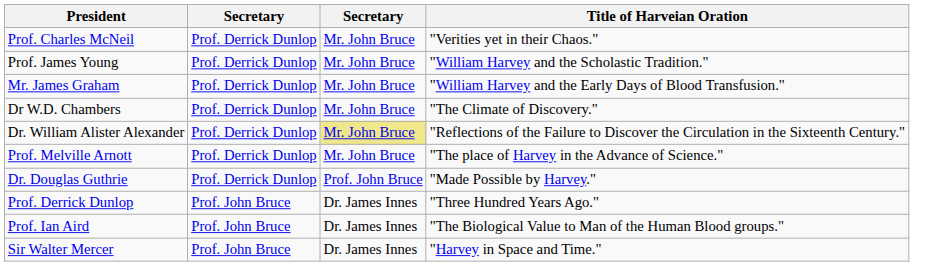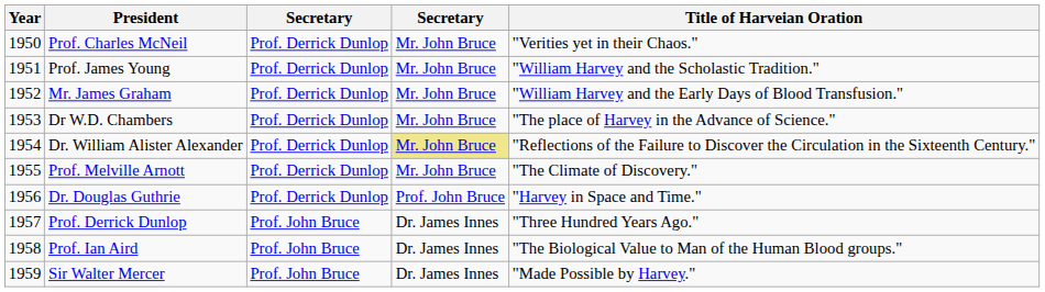+ column: Year | 1950 | 1951 | 1952 | 1953 | 1954 | 1955 | 1956 | 1957 | 1958 | 1959
Dr W.D. Chambers | Title of Harveian Oration: "The Climate of Discovery." -> "The place of Harvey in the Advance of Science."
Prof. Melville Arnott | Title of Harveian Oration: "The place of Harvey in the Advance of Science." -> "The Climate of Discovery."
Dr. Douglas Guthrie | Title of Harveian Oration: "Made Possible by Harvey." -> "Harvey in Space and Time."
Sir Walter Mercer | Title of Harveian Oration: "Harvey in Space and Time." -> "Made Possible by Harvey."
